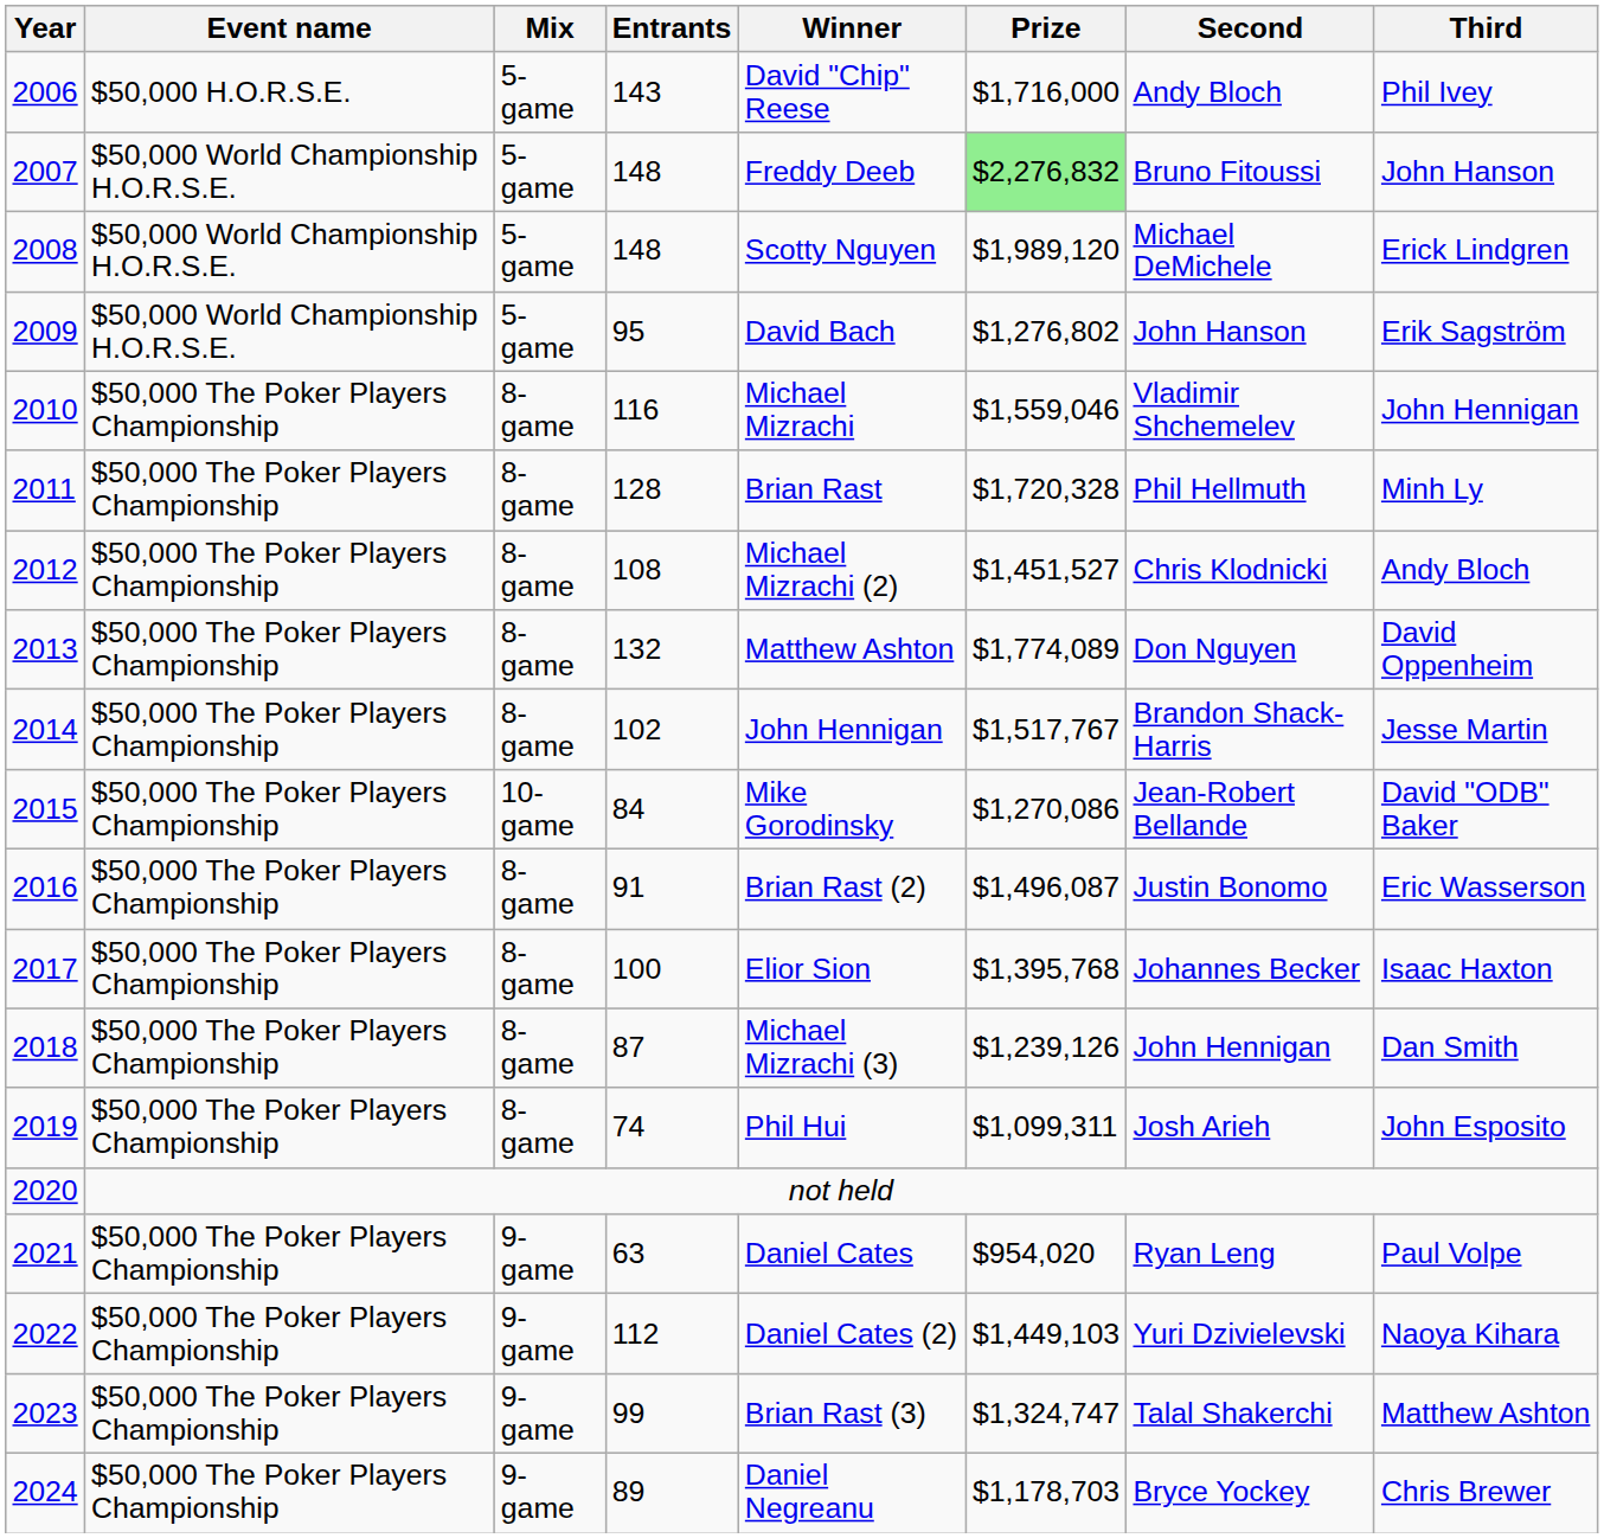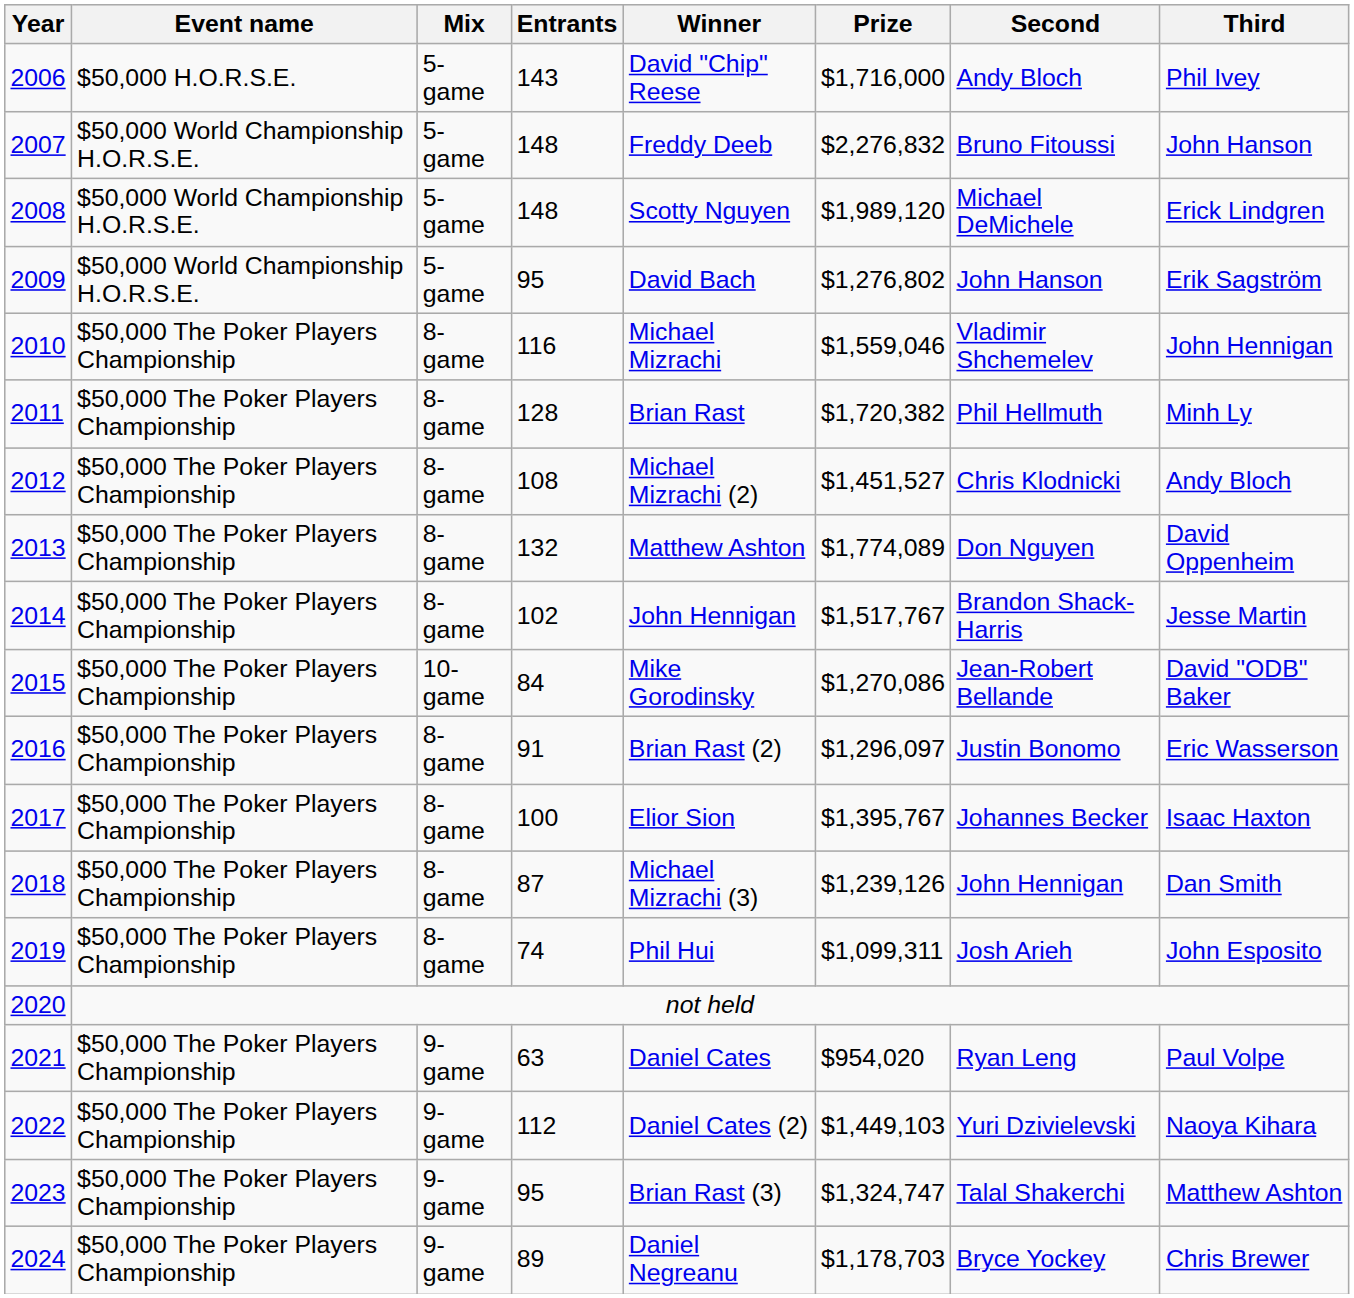2007 | Prize: lightgreen background -> no background
2011 | Prize: $1,720,328 -> $1,720,382
2016 | Prize: $1,496,087 -> $1,296,097
2017 | Prize: $1,395,768 -> $1,395,767
2023 | Entrants: 99 -> 95
